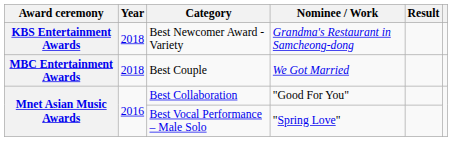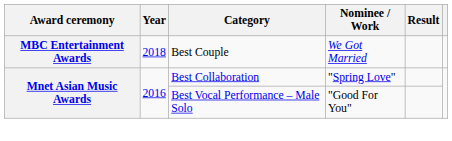- row: KBS Entertainment Awards | 2018 | Best Newcomer Award - Variety | Grandma's Restaurant in Samcheong-dong
Best Collaboration | Nominee / Work: "Good For You" -> "Spring Love"
Best Vocal Performance – Male Solo | Nominee / Work: "Spring Love" -> "Good For You"
